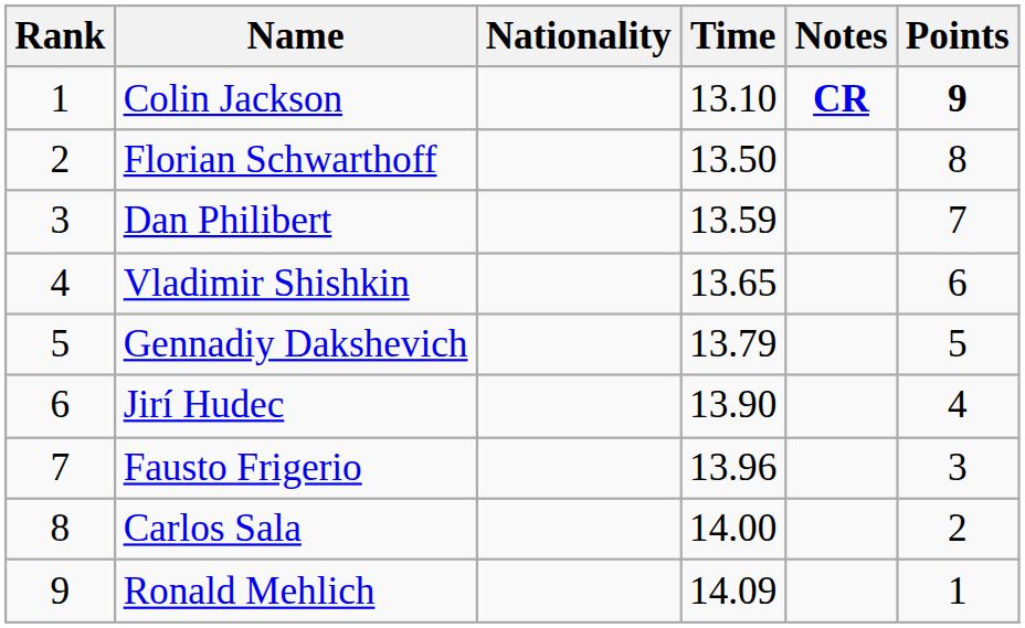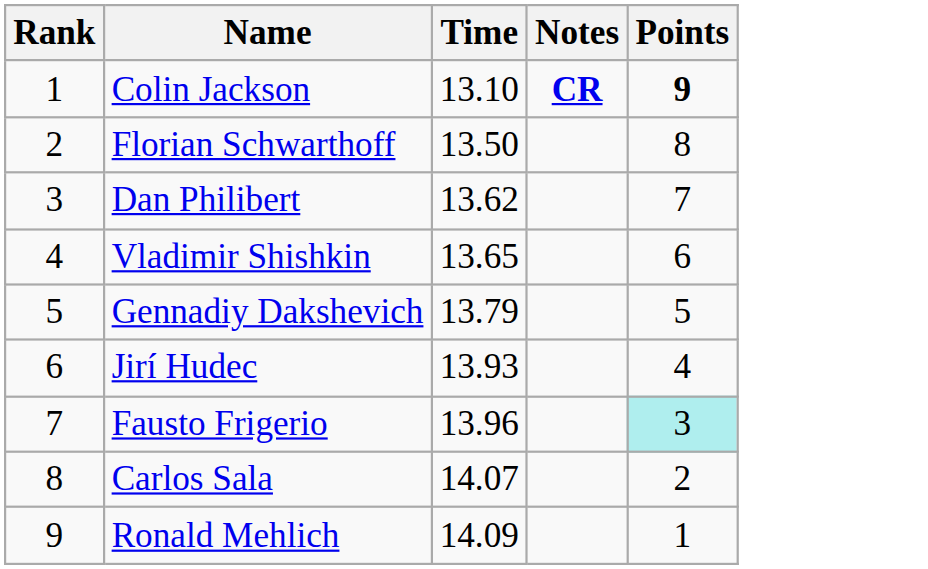- column: Nationality
Dan Philibert | Time: 13.59 -> 13.62
Jirí Hudec | Time: 13.90 -> 13.93
Fausto Frigerio | Points: no background -> paleturquoise background
Carlos Sala | Time: 14.00 -> 14.07
